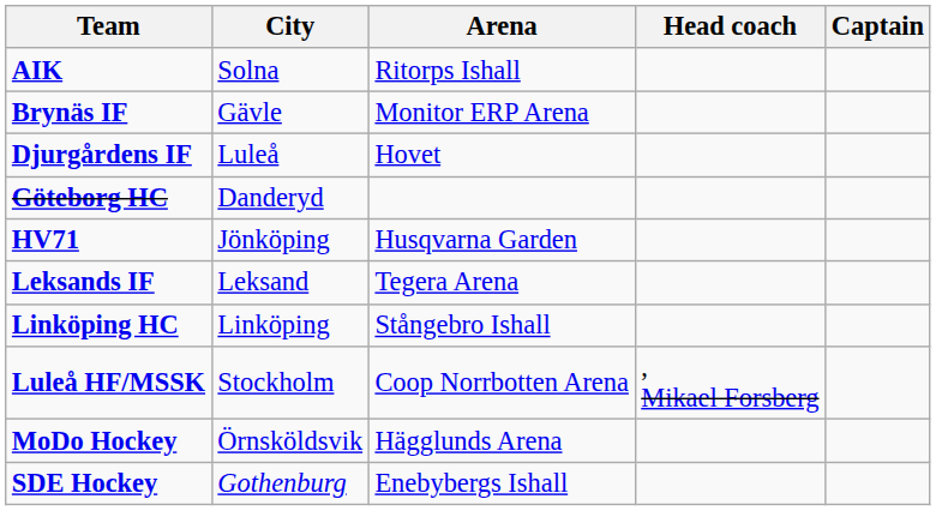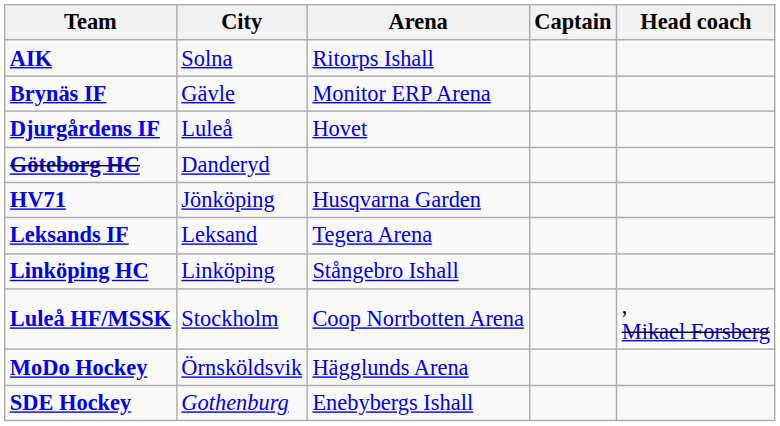columns swapped: Head coach <-> Captain
